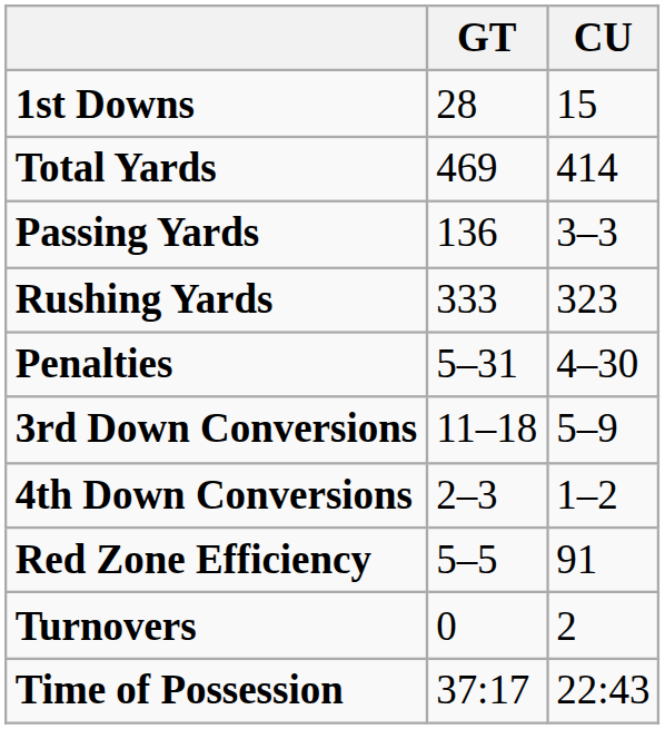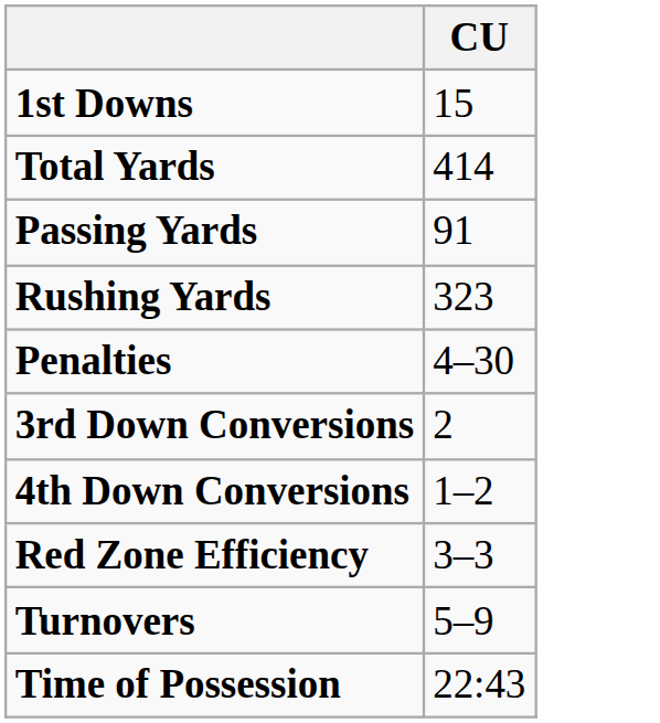- column: GT | 28 | 469 | 136 | 333 | 5–31 | 11–18 | 2–3 | 5–5 | 0 | 37:17
Passing Yards | CU: 3–3 -> 91
3rd Down Conversions | CU: 5–9 -> 2
Red Zone Efficiency | CU: 91 -> 3–3
Turnovers | CU: 2 -> 5–9
